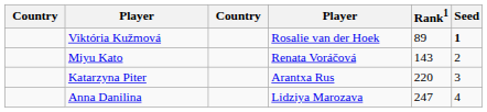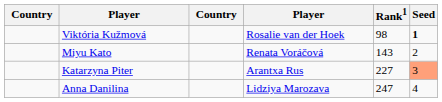Viktória Kužmová | Rank1: 89 -> 98
Katarzyna Piter | Rank1: 220 -> 227
Katarzyna Piter | Seed: no background -> lightsalmon background
